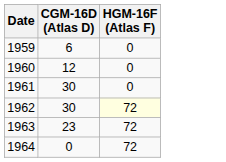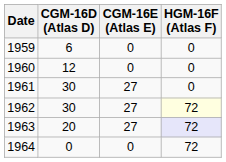+ column: CGM-16E (Atlas E) | 0 | 0 | 27 | 27 | 27 | 0
1963 | CGM-16D (Atlas D): 23 -> 20
1963 | HGM-16F (Atlas F): no background -> lavender background
